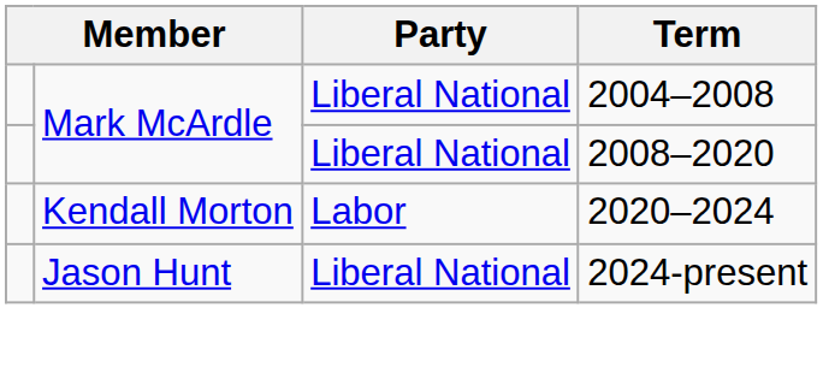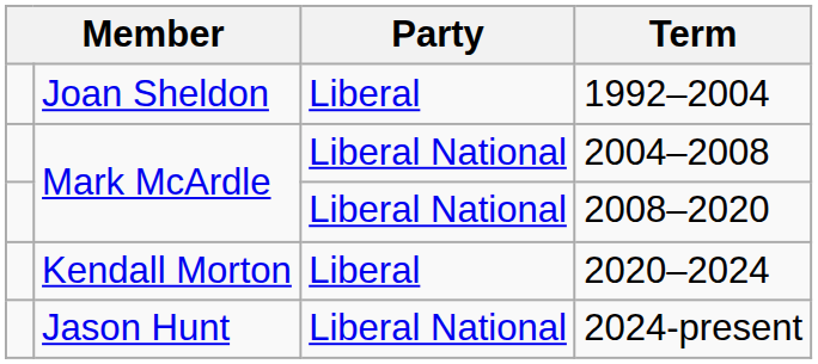+ row: Joan Sheldon | Liberal | 1992–2004
2020–2024 | Party: Labor -> Liberal
